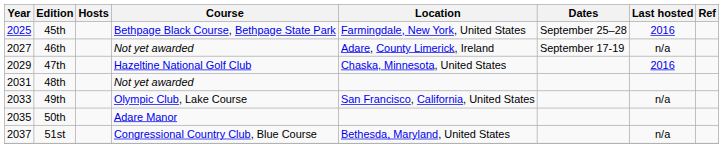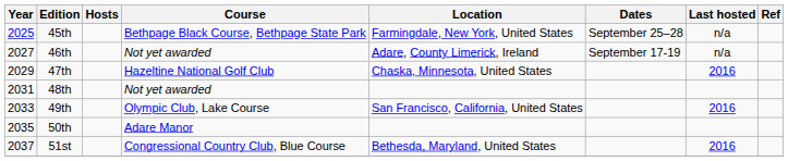45th | Last hosted: 2016 -> n/a
49th | Last hosted: n/a -> 2016
51st | Last hosted: n/a -> 2016
